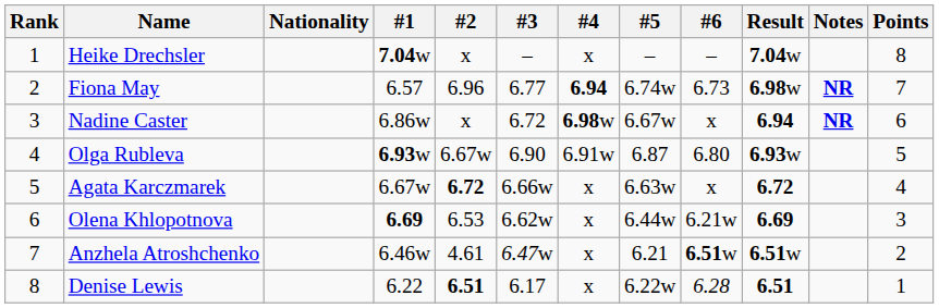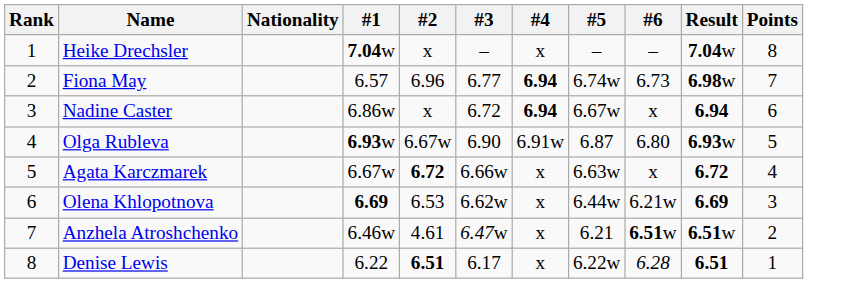- column: Notes | NR | NR
Nadine Caster | #4: 6.98w -> 6.94
